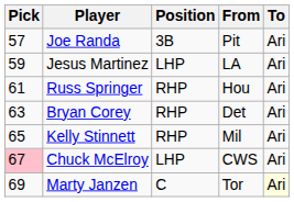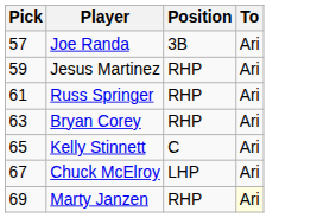- column: From | Pit | LA | Hou | Det | Mil | CWS | Tor
Jesus Martinez | Position: LHP -> RHP
Kelly Stinnett | Position: RHP -> C
Chuck McElroy | Pick: pink background -> no background
Marty Janzen | Position: C -> RHP
